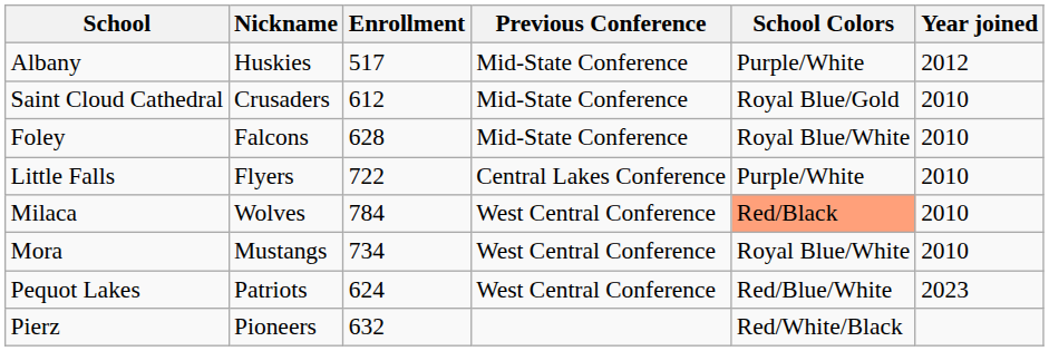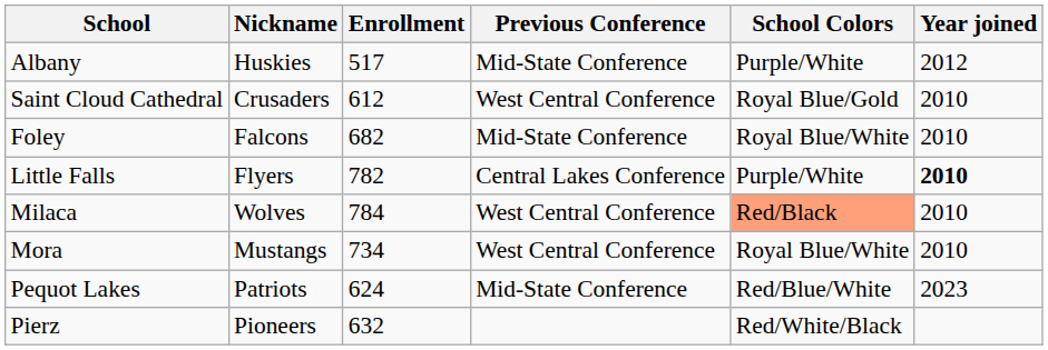Saint Cloud Cathedral | Previous Conference: Mid-State Conference -> West Central Conference
Foley | Enrollment: 628 -> 682
Little Falls | Enrollment: 722 -> 782
Little Falls | Year joined: normal -> bold
Pequot Lakes | Previous Conference: West Central Conference -> Mid-State Conference
